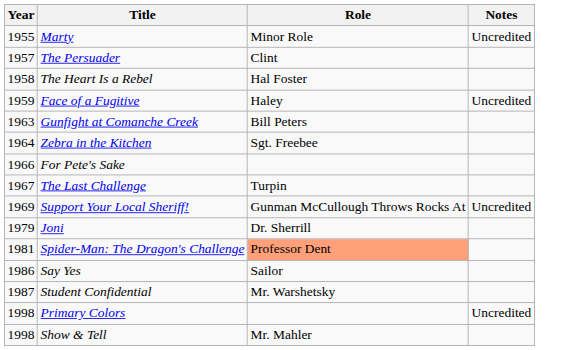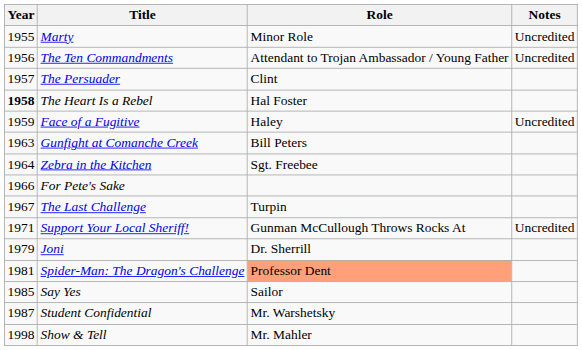+ row: 1956 | The Ten Commandments | Attendant to Trojan Ambassador / Young Father | Uncredited
The Heart Is a Rebel | Year: normal -> bold
Support Your Local Sheriff! | Year: 1969 -> 1971
Say Yes | Year: 1986 -> 1985
- row: 1998 | Primary Colors | Uncredited
